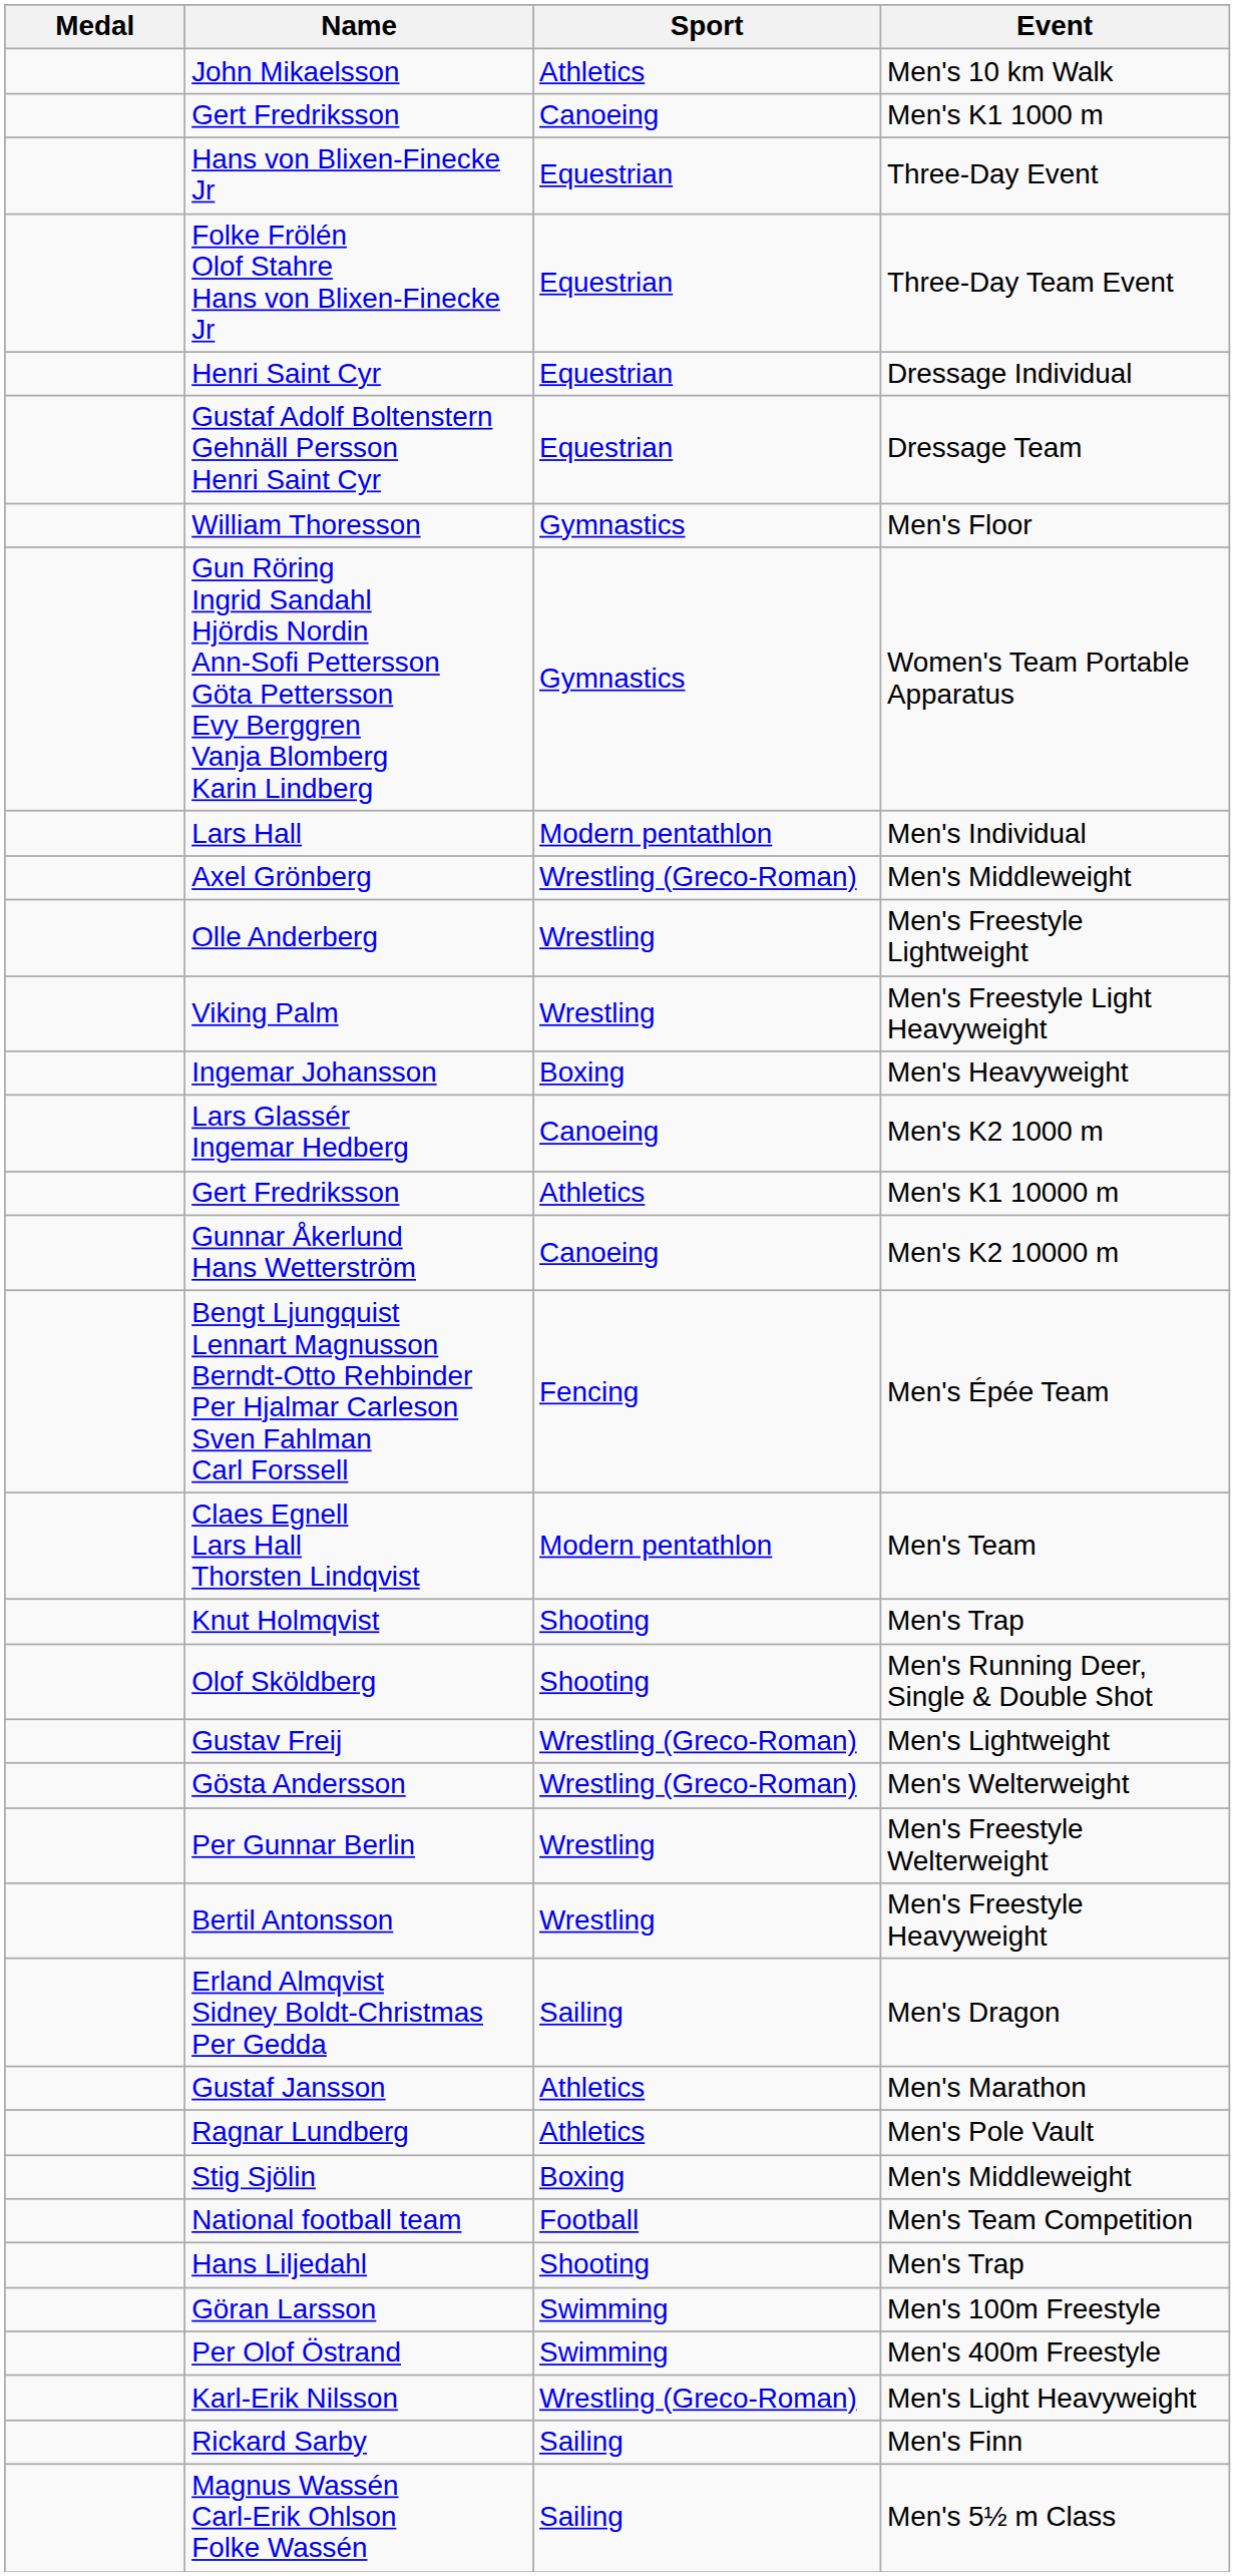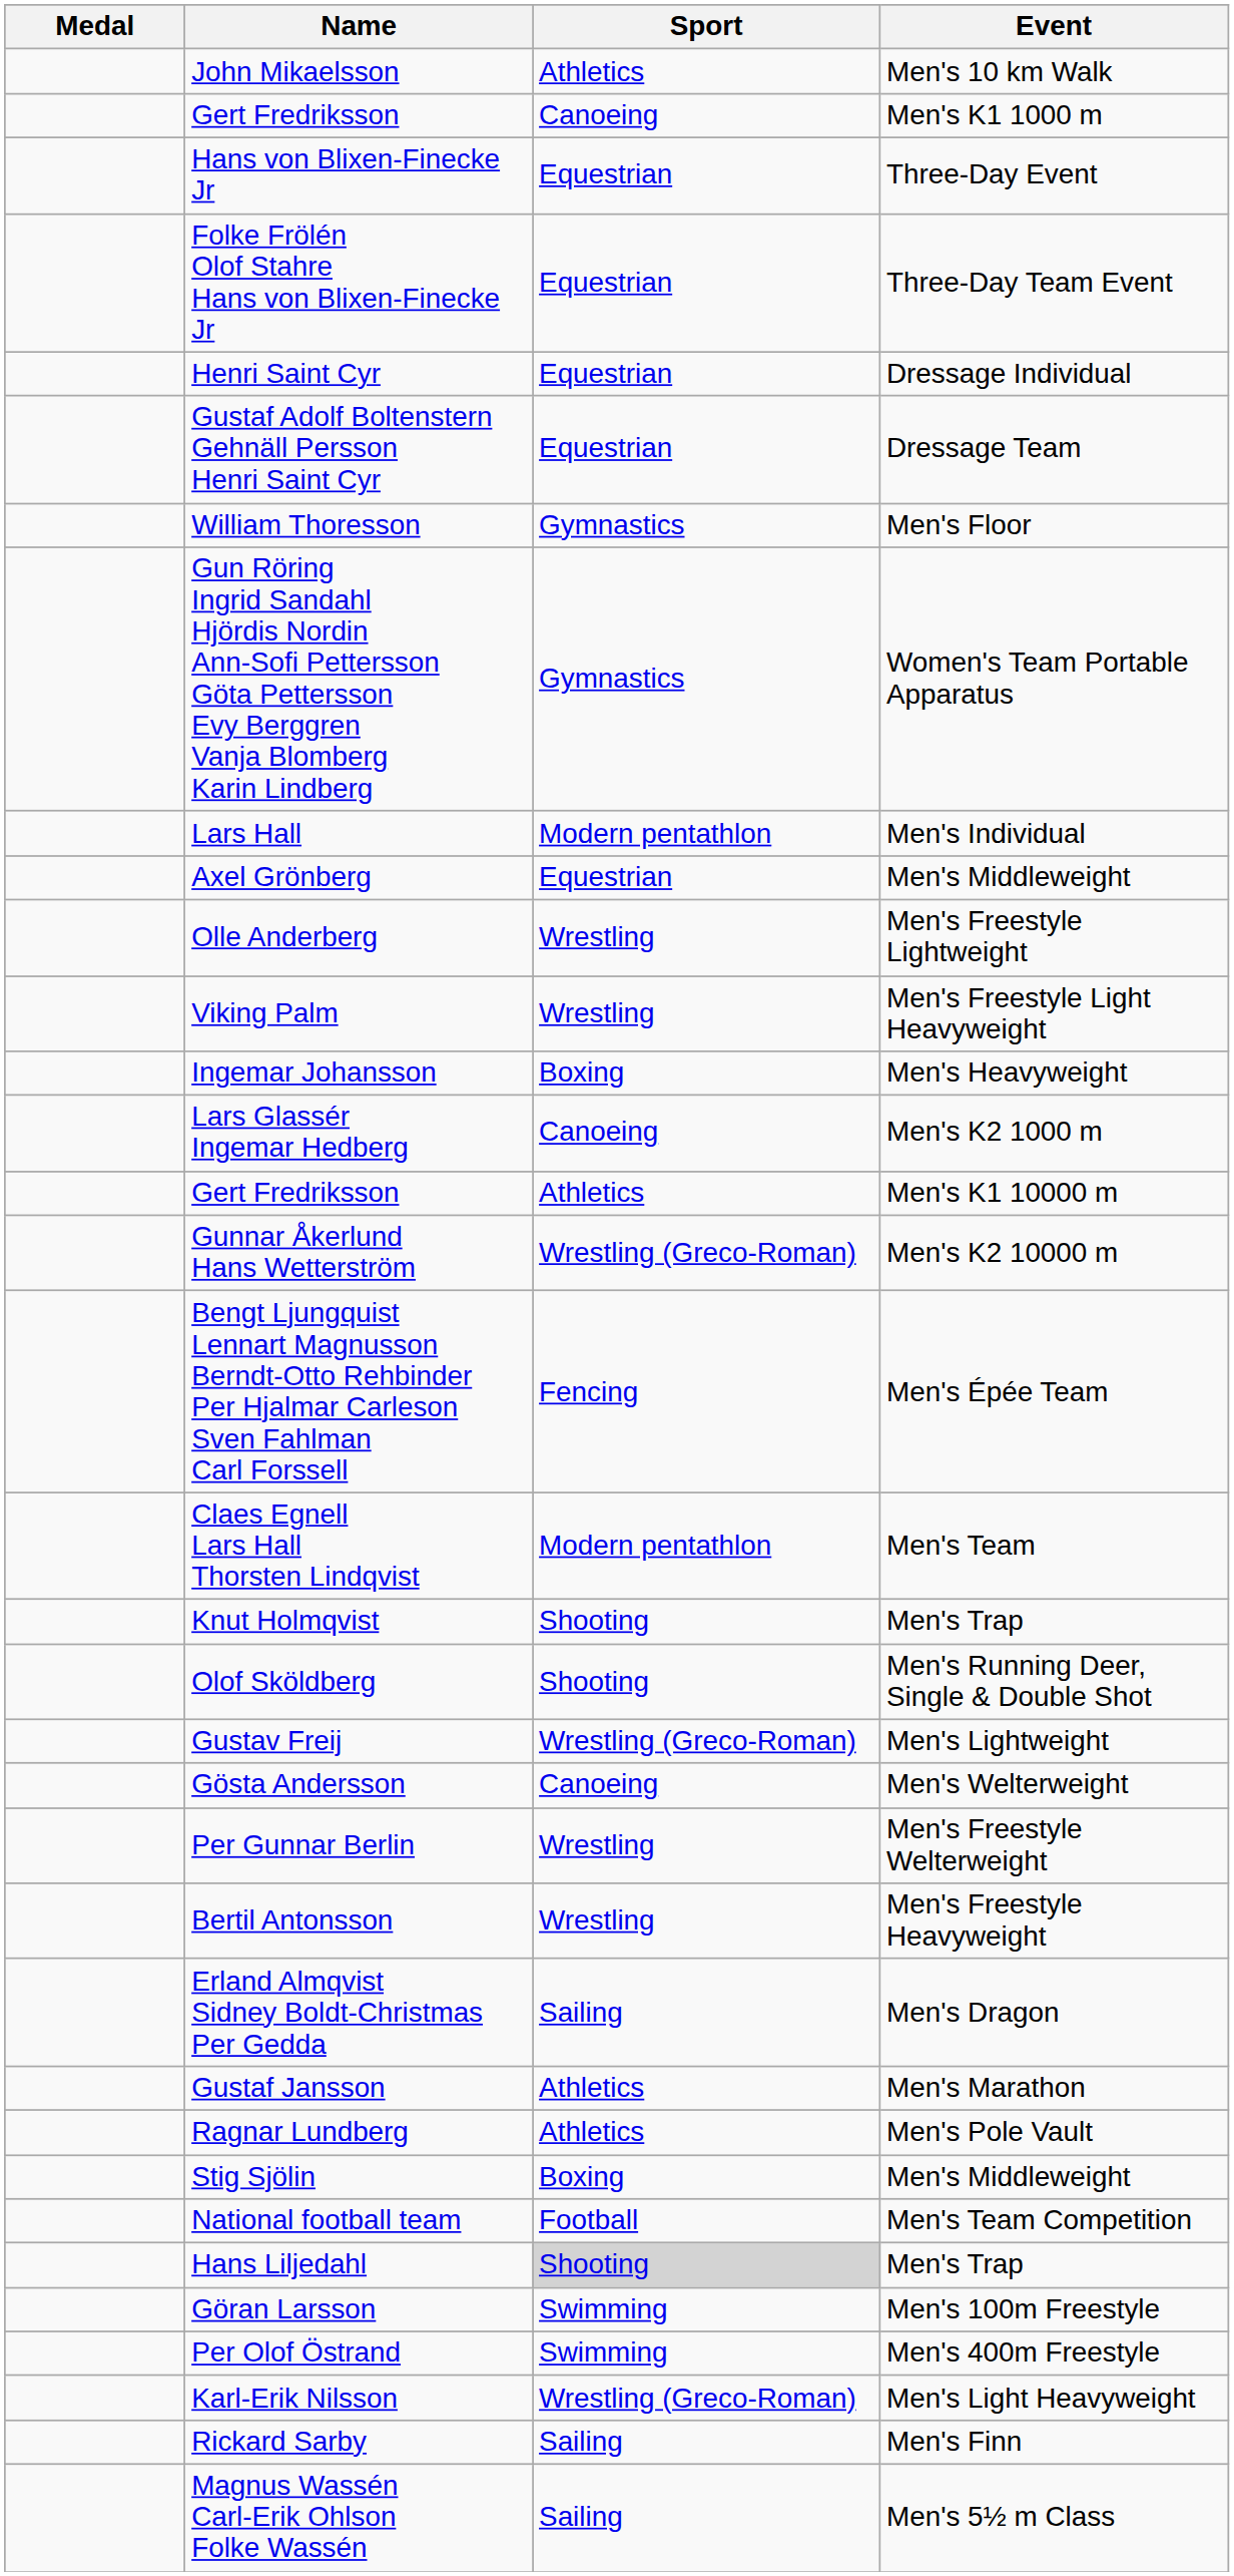Axel Grönberg | Sport: Wrestling (Greco-Roman) -> Equestrian
Gunnar Åkerlund Hans Wetterström | Sport: Canoeing -> Wrestling (Greco-Roman)
Gösta Andersson | Sport: Wrestling (Greco-Roman) -> Canoeing
Hans Liljedahl | Sport: no background -> lightgrey background
